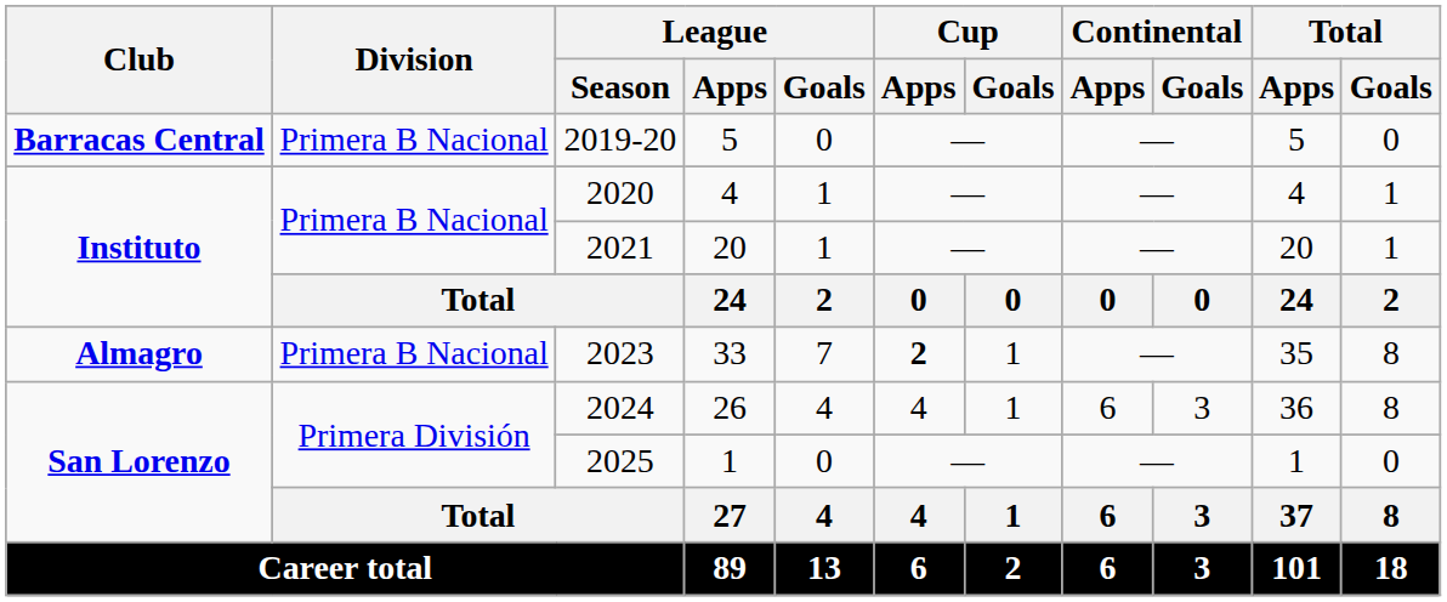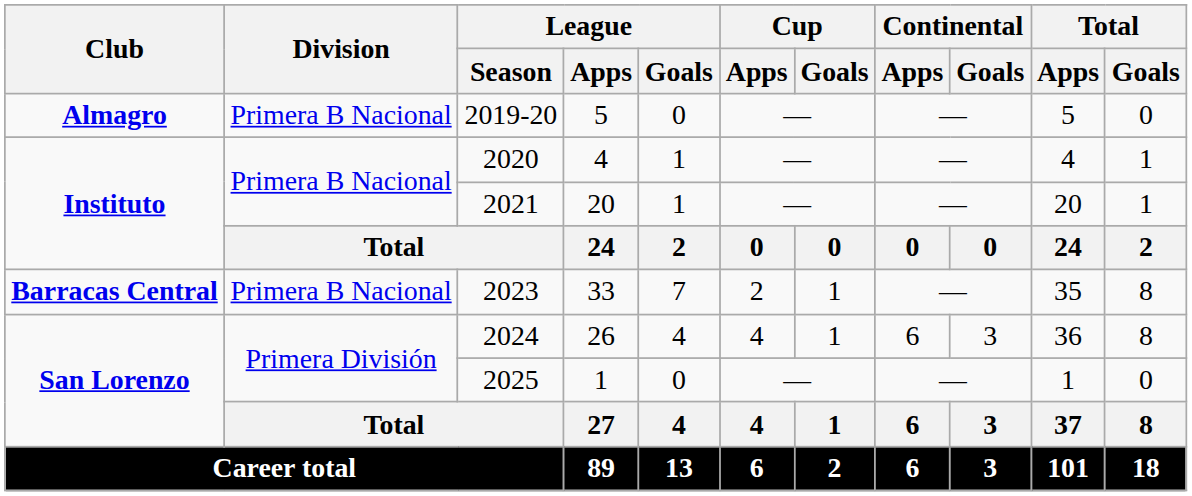2019-20 | Club: Barracas Central -> Almagro
2023 | Club: Almagro -> Barracas Central
2023 | Cup / Apps: bold -> normal
